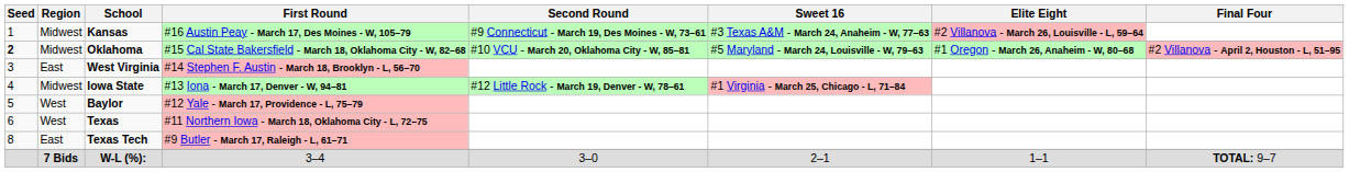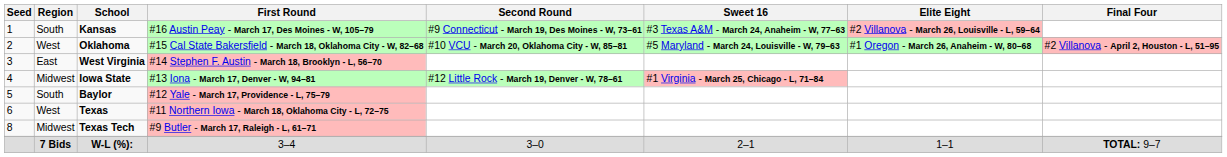Kansas | Region: Midwest -> South
Oklahoma | Seed: bold -> normal
Oklahoma | Region: Midwest -> West
Baylor | Region: West -> South
Texas Tech | Region: East -> Midwest
